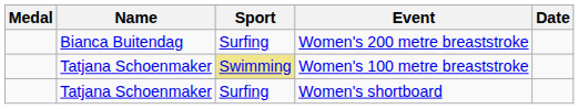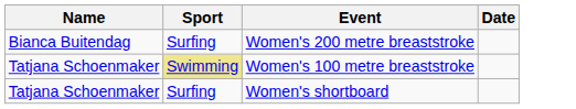- column: Medal
